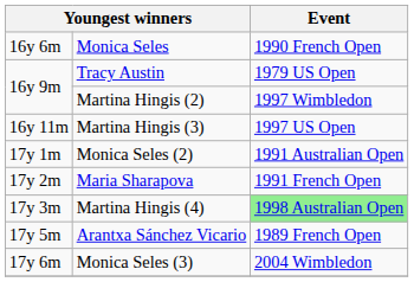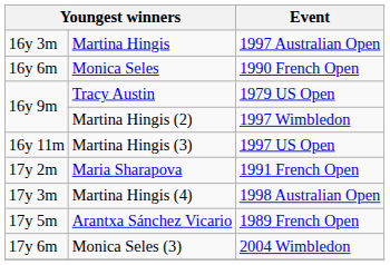+ row: 16y 3m | Martina Hingis | 1997 Australian Open
- row: 17y 1m | Monica Seles (2) | 1991 Australian Open
Martina Hingis (4) | Event: lightgreen background -> no background
